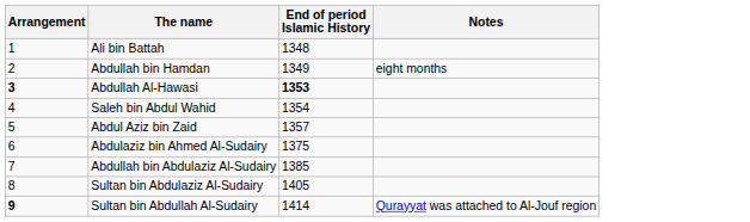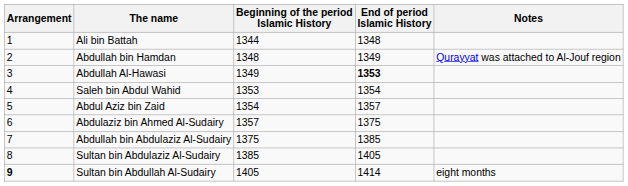+ column: Beginning of the period Islamic History | 1344 | 1348 | 1349 | 1353 | 1354 | 1357 | 1375 | 1385 | 1405
Abdullah bin Hamdan | Notes: eight months -> Qurayyat was attached to Al-Jouf region
Abdullah Al-Hawasi | Arrangement: bold -> normal
Sultan bin Abdullah Al-Sudairy | Notes: Qurayyat was attached to Al-Jouf region -> eight months
